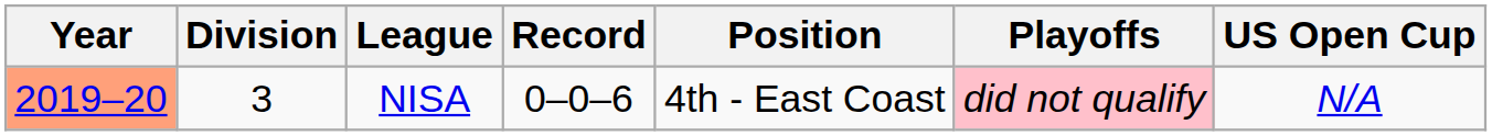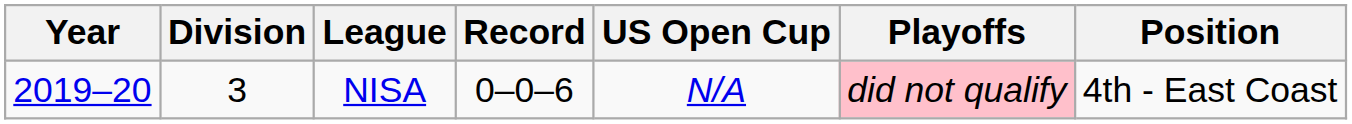columns swapped: Position <-> US Open Cup
NISA | Year: lightsalmon background -> no background
